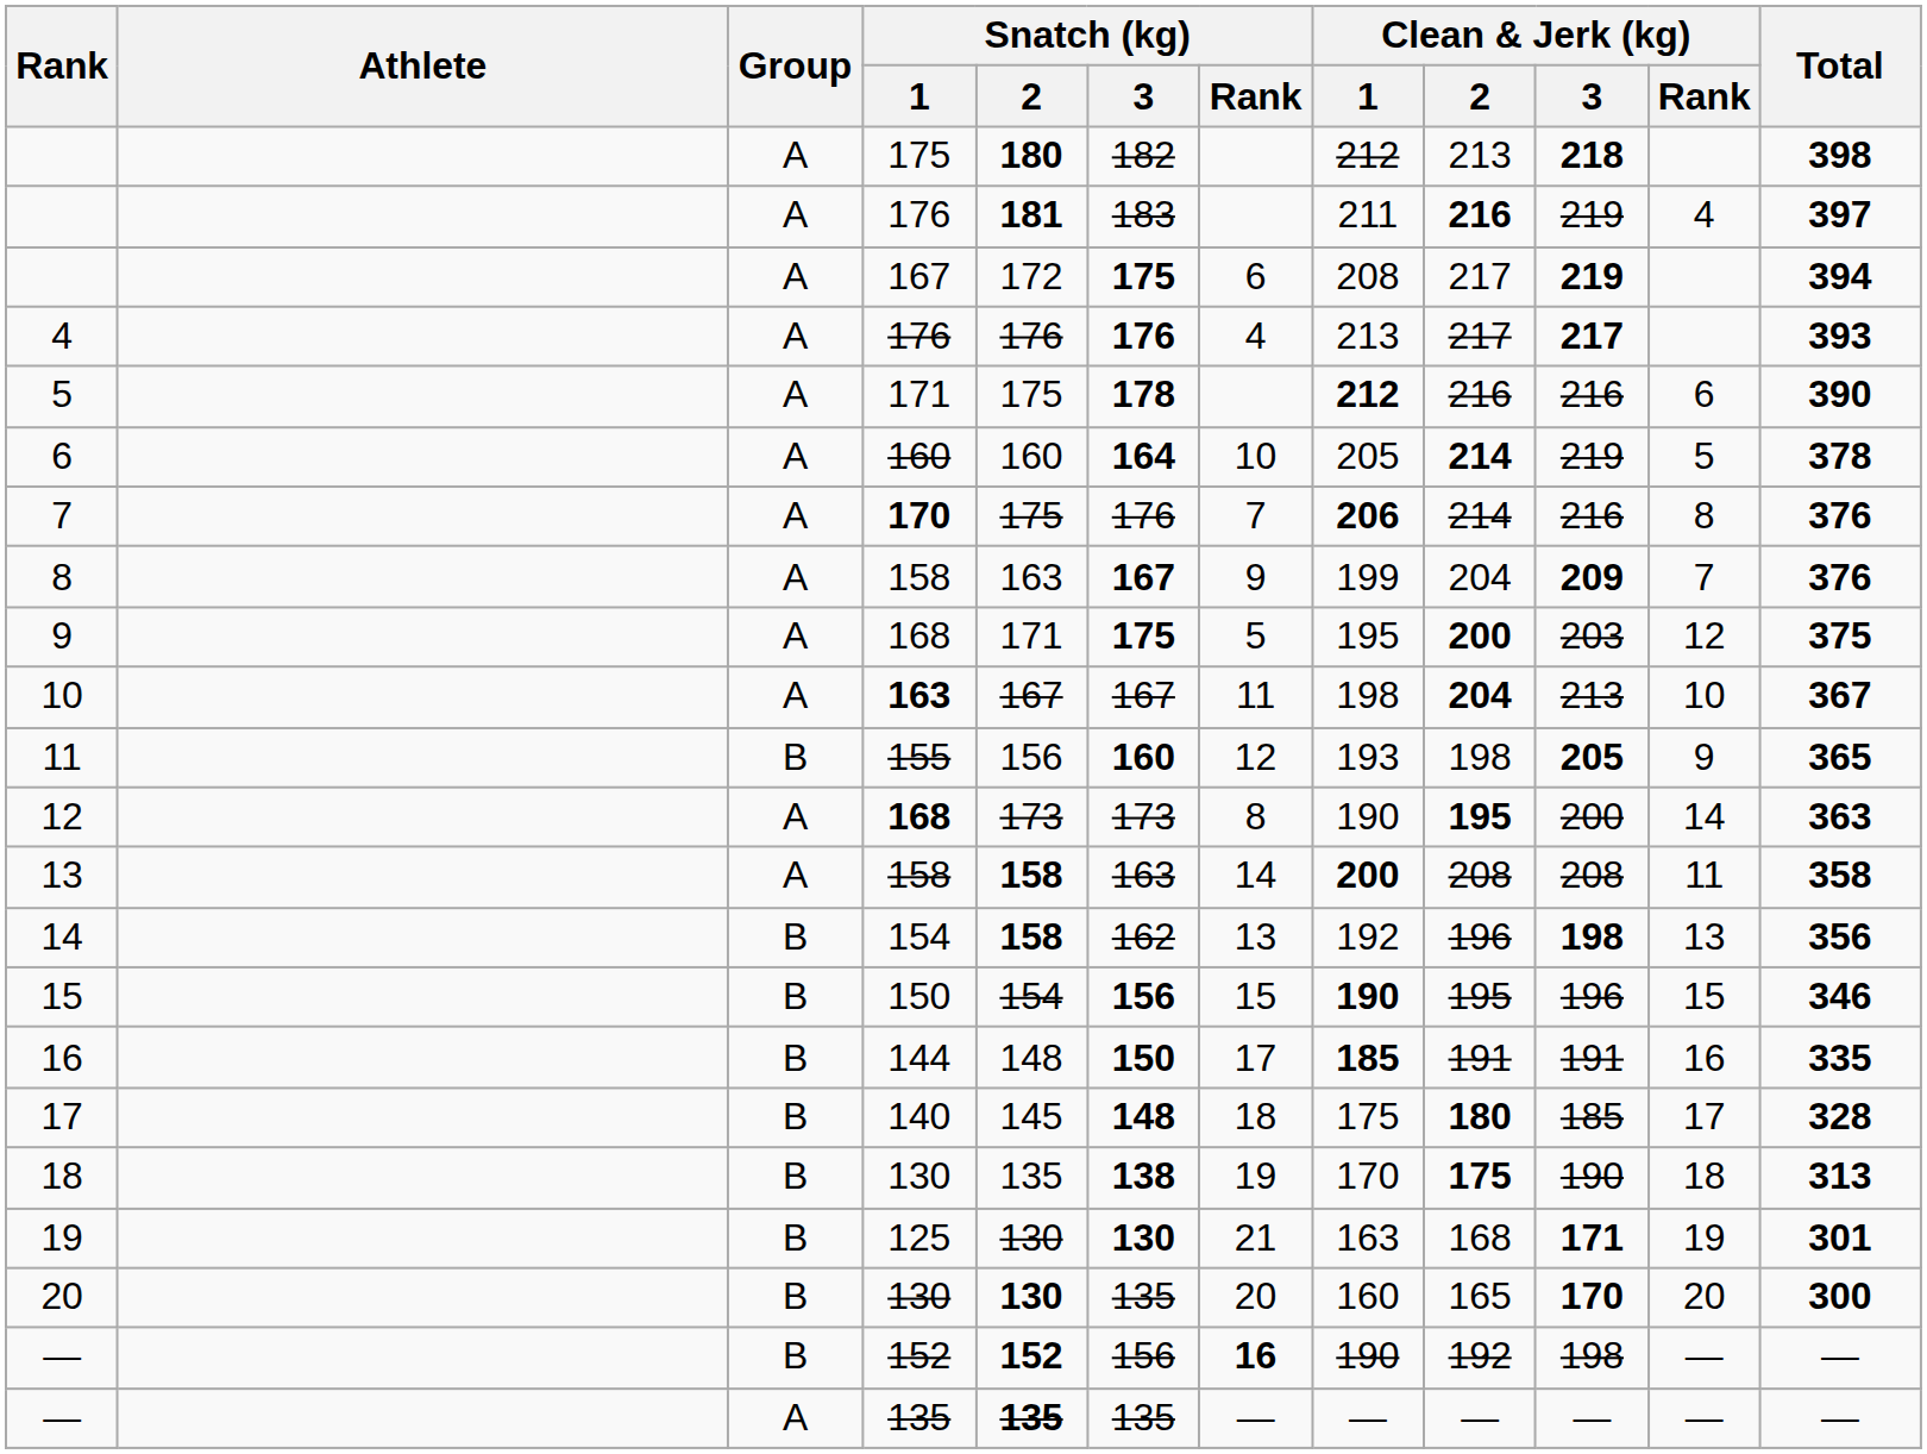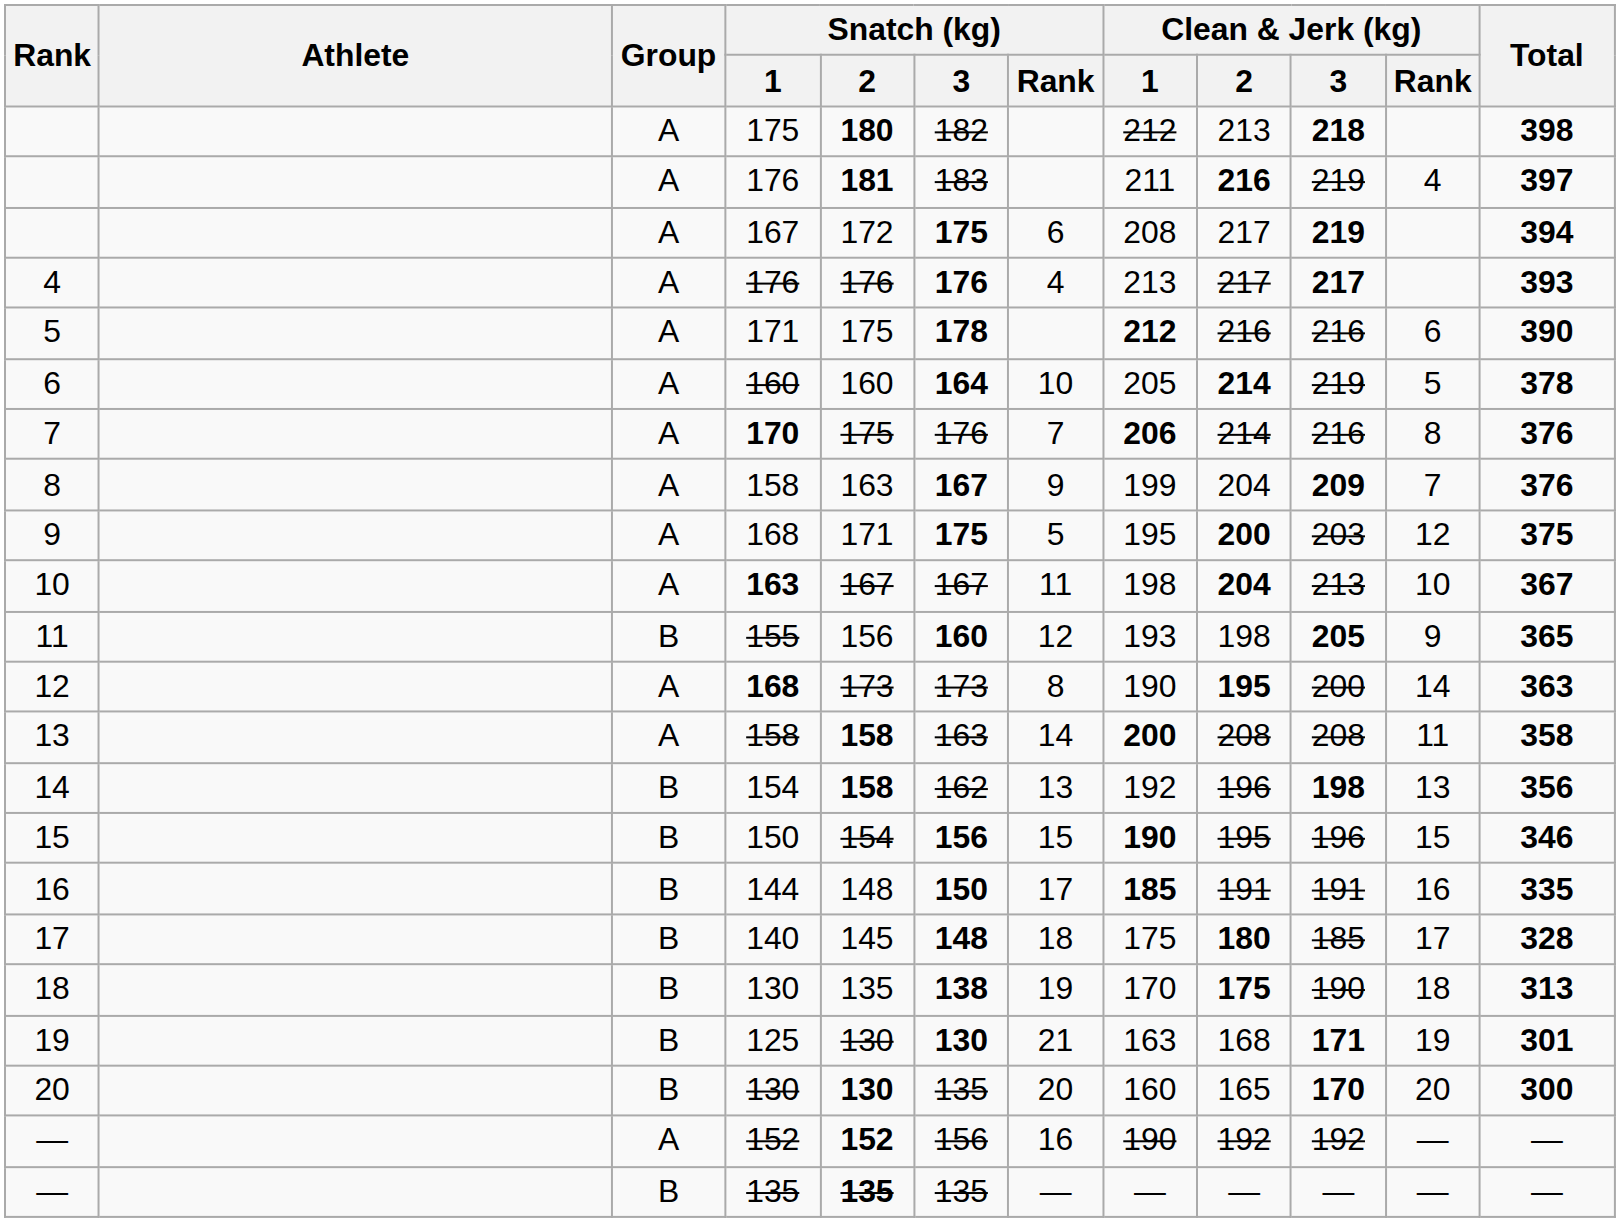— / 152 | Group: B -> A
— / 152 | Snatch (kg) / Rank: bold -> normal
— / 152 | Clean & Jerk (kg) / 3: 198 -> 192
— / 135 | Group: A -> B
